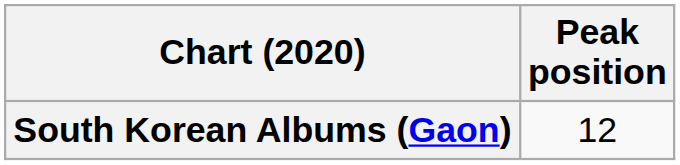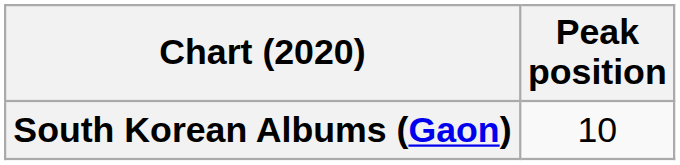South Korean Albums (Gaon) | Peak position: 12 -> 10
